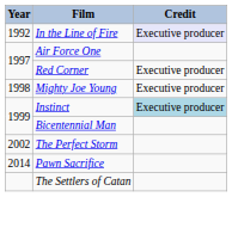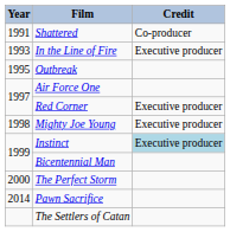+ row: 1991 | Shattered | Co-producer
In the Line of Fire | Year: 1992 -> 1993
In the Line of Fire | Credit: lavender background -> no background
+ row: 1995 | Outbreak
The Perfect Storm | Year: 2002 -> 2000
